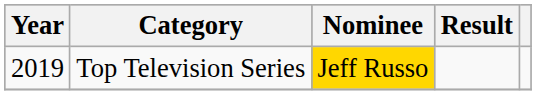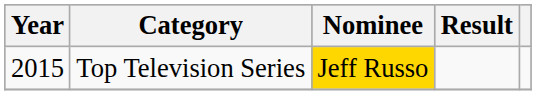Top Television Series | Year: 2019 -> 2015
